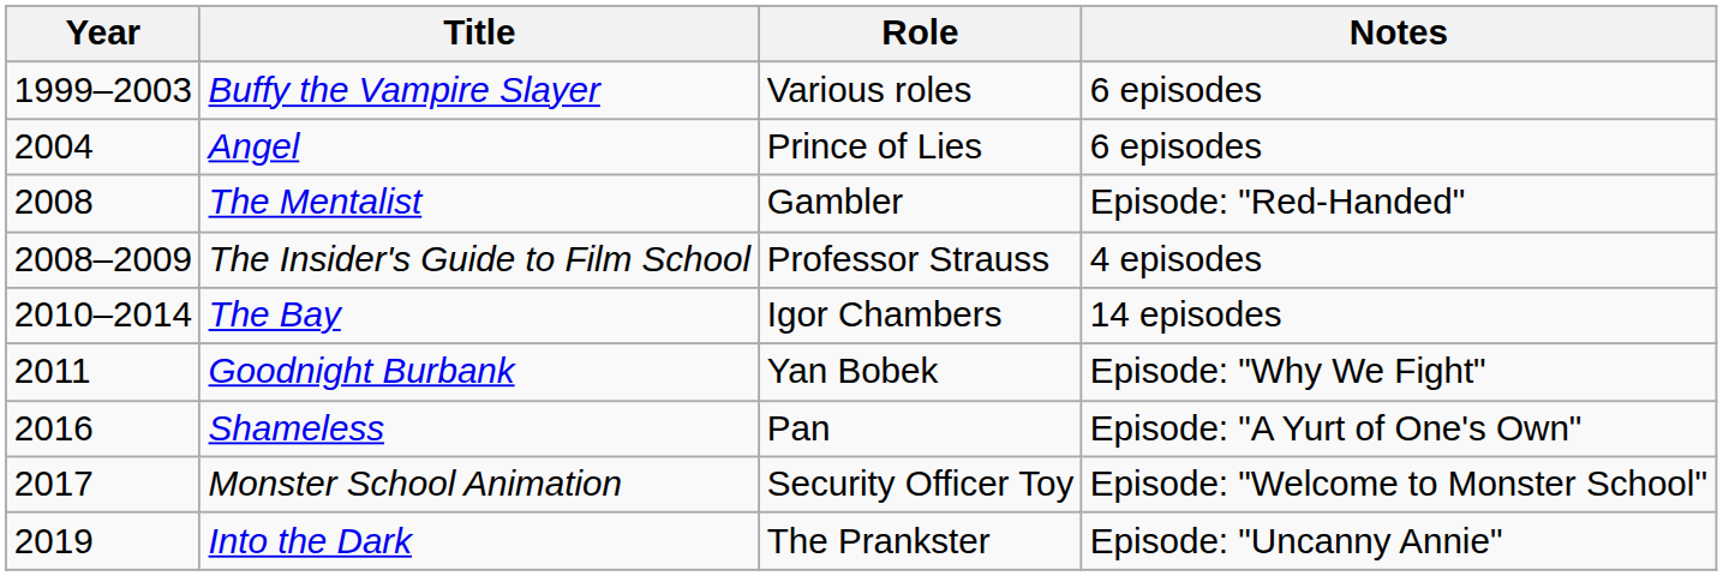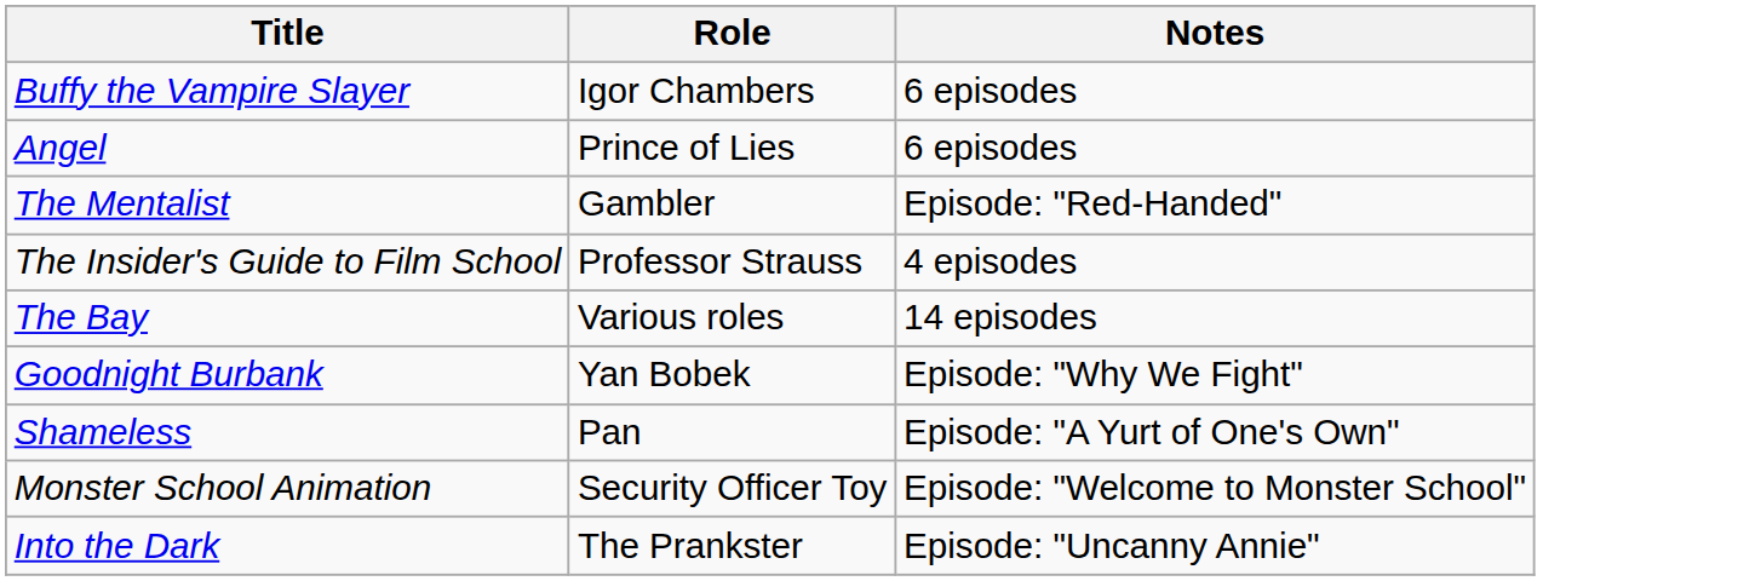- column: Year | 1999–2003 | 2004 | 2008 | 2008–2009 | 2010–2014 | 2011 | 2016 | 2017 | 2019
Buffy the Vampire Slayer | Role: Various roles -> Igor Chambers
The Bay | Role: Igor Chambers -> Various roles
